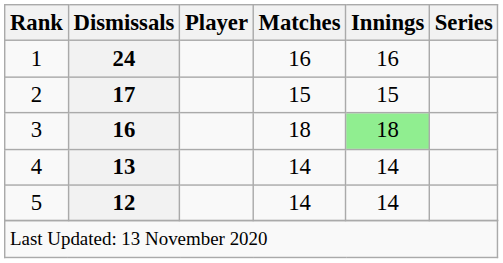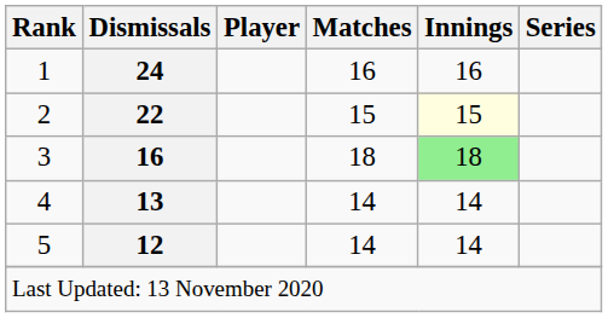2 | Dismissals: 17 -> 22
2 | Innings: no background -> lightyellow background
